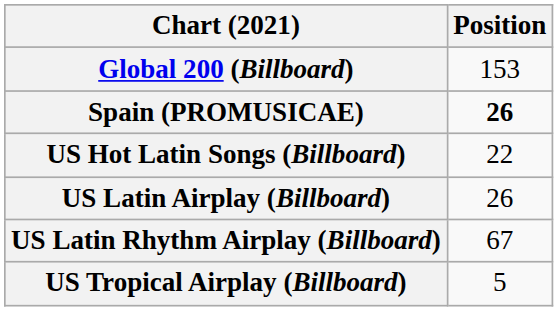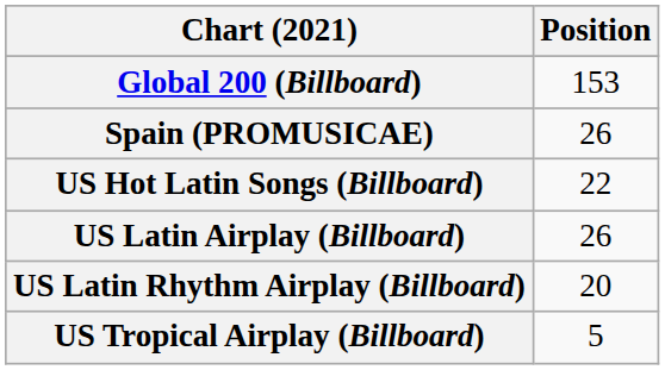Spain (PROMUSICAE) | Position: bold -> normal
US Latin Rhythm Airplay (Billboard) | Position: 67 -> 20
